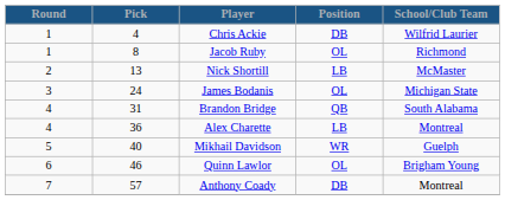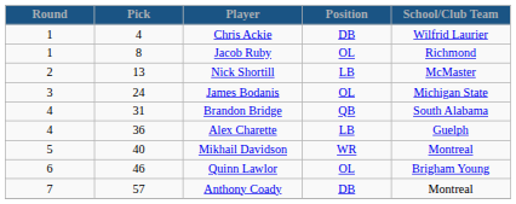Alex Charette | School/Club Team: Montreal -> Guelph
Mikhail Davidson | School/Club Team: Guelph -> Montreal
